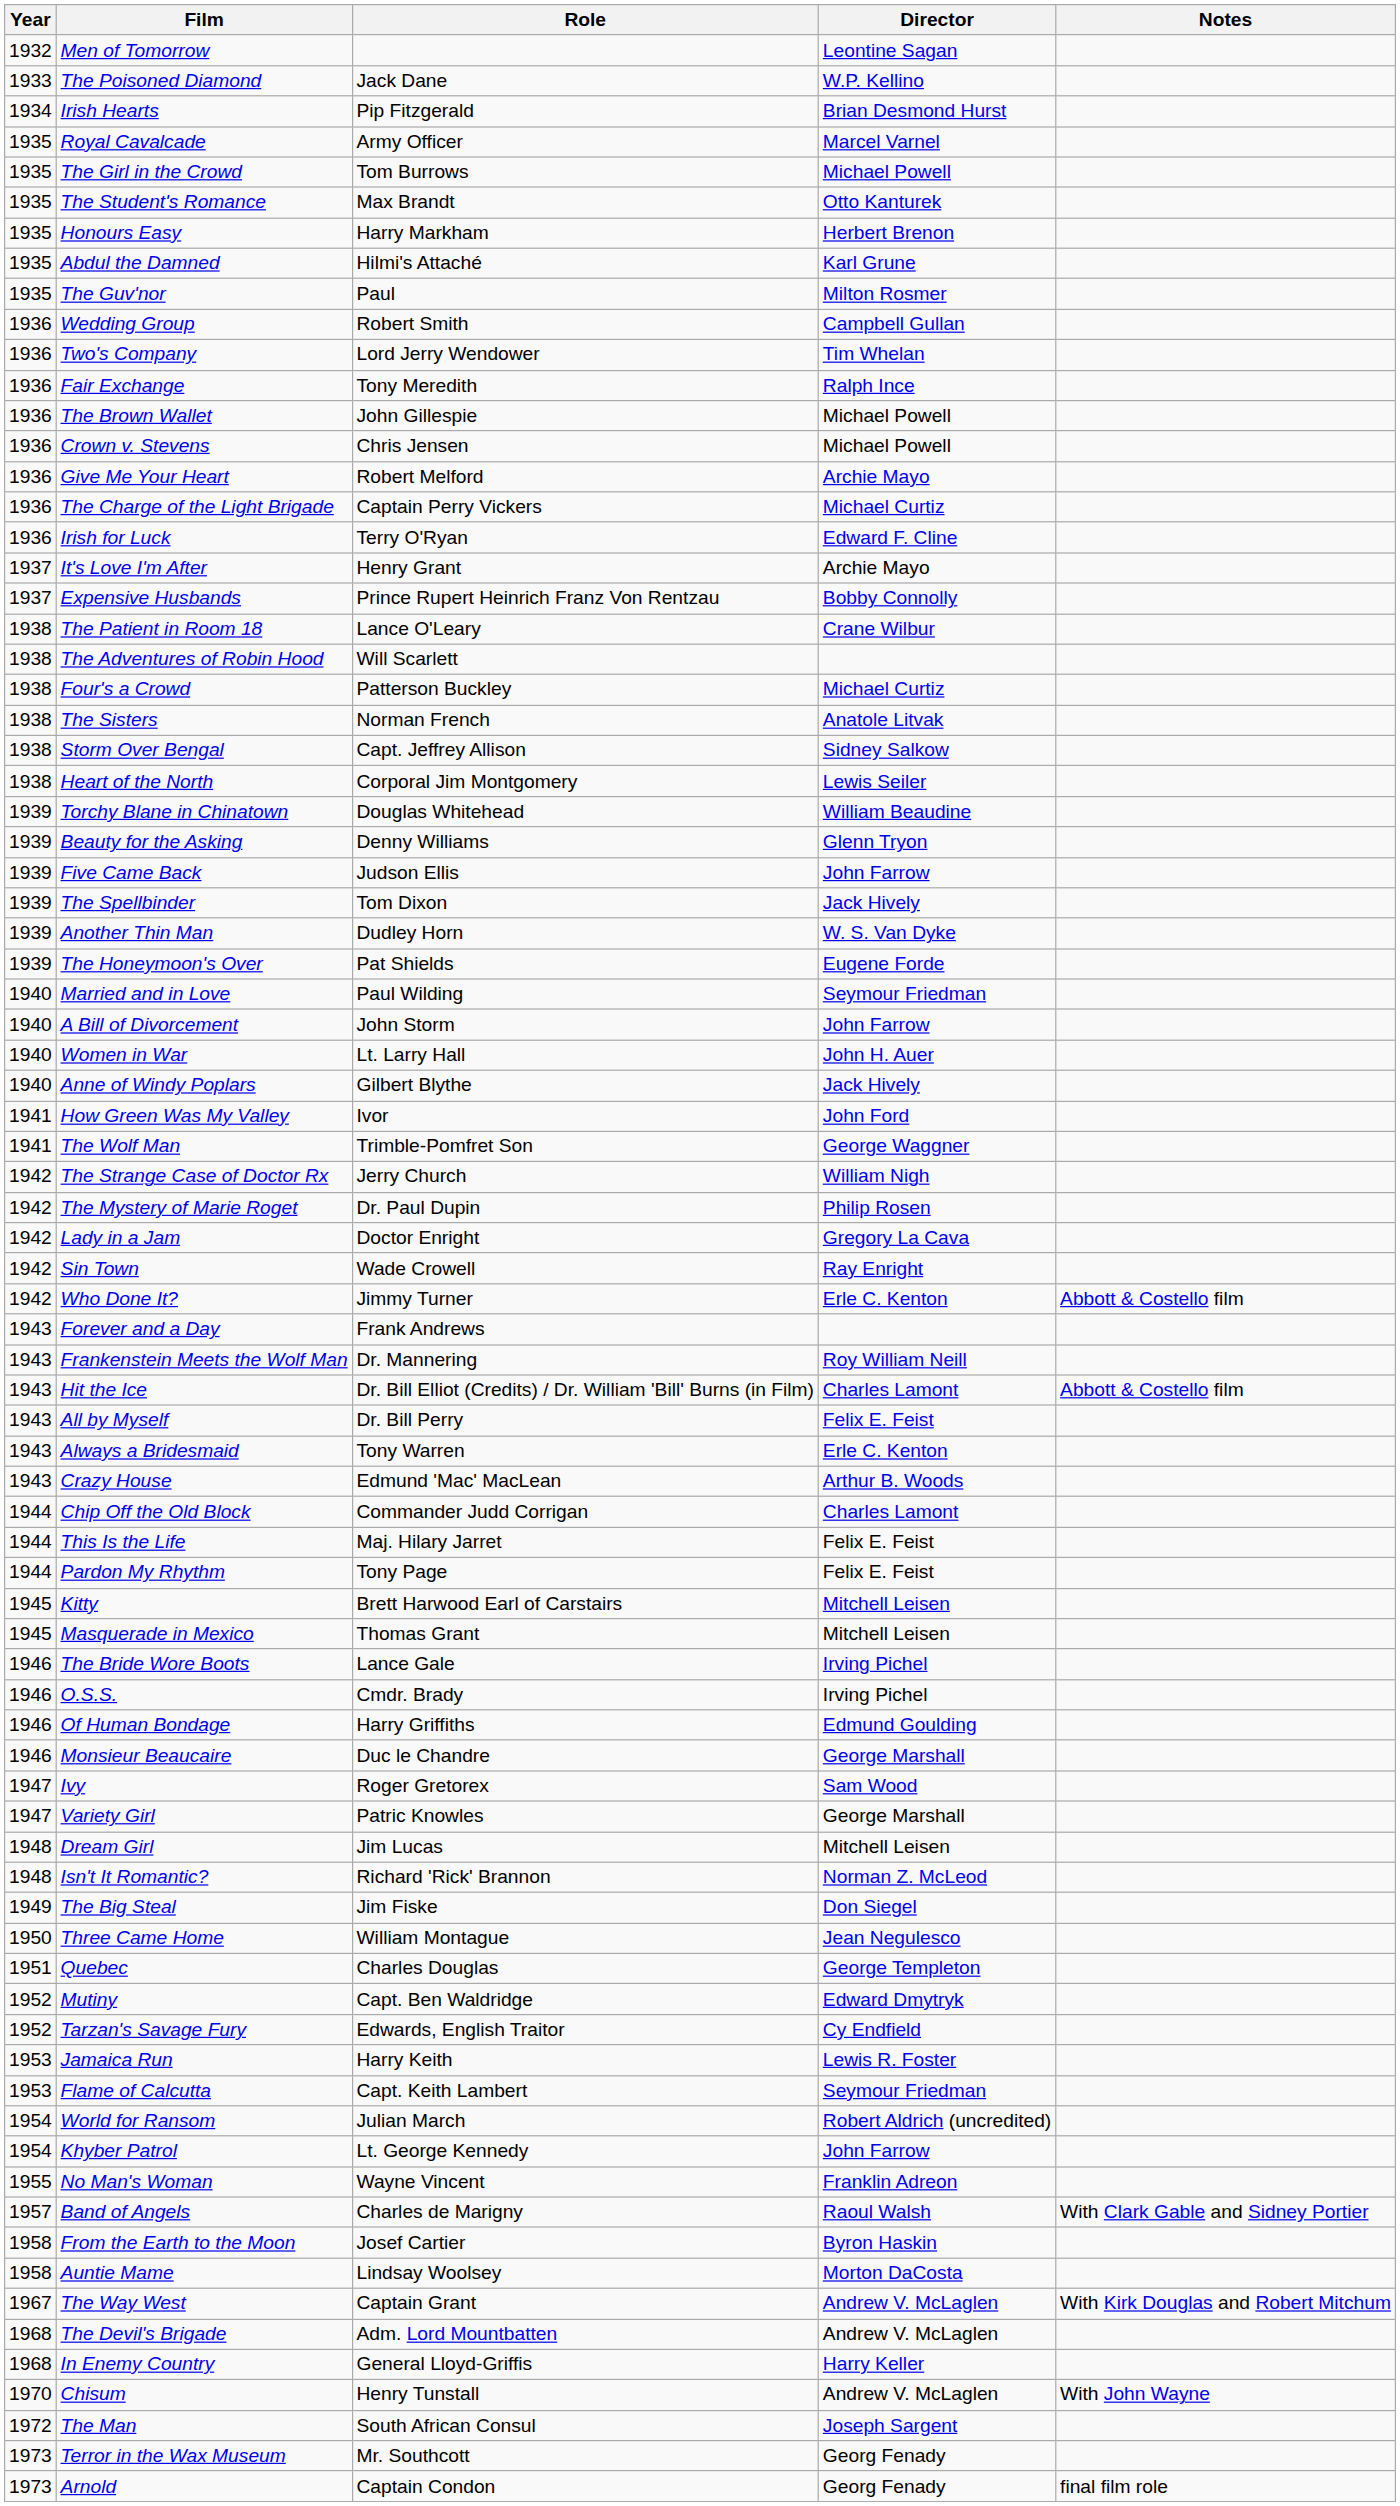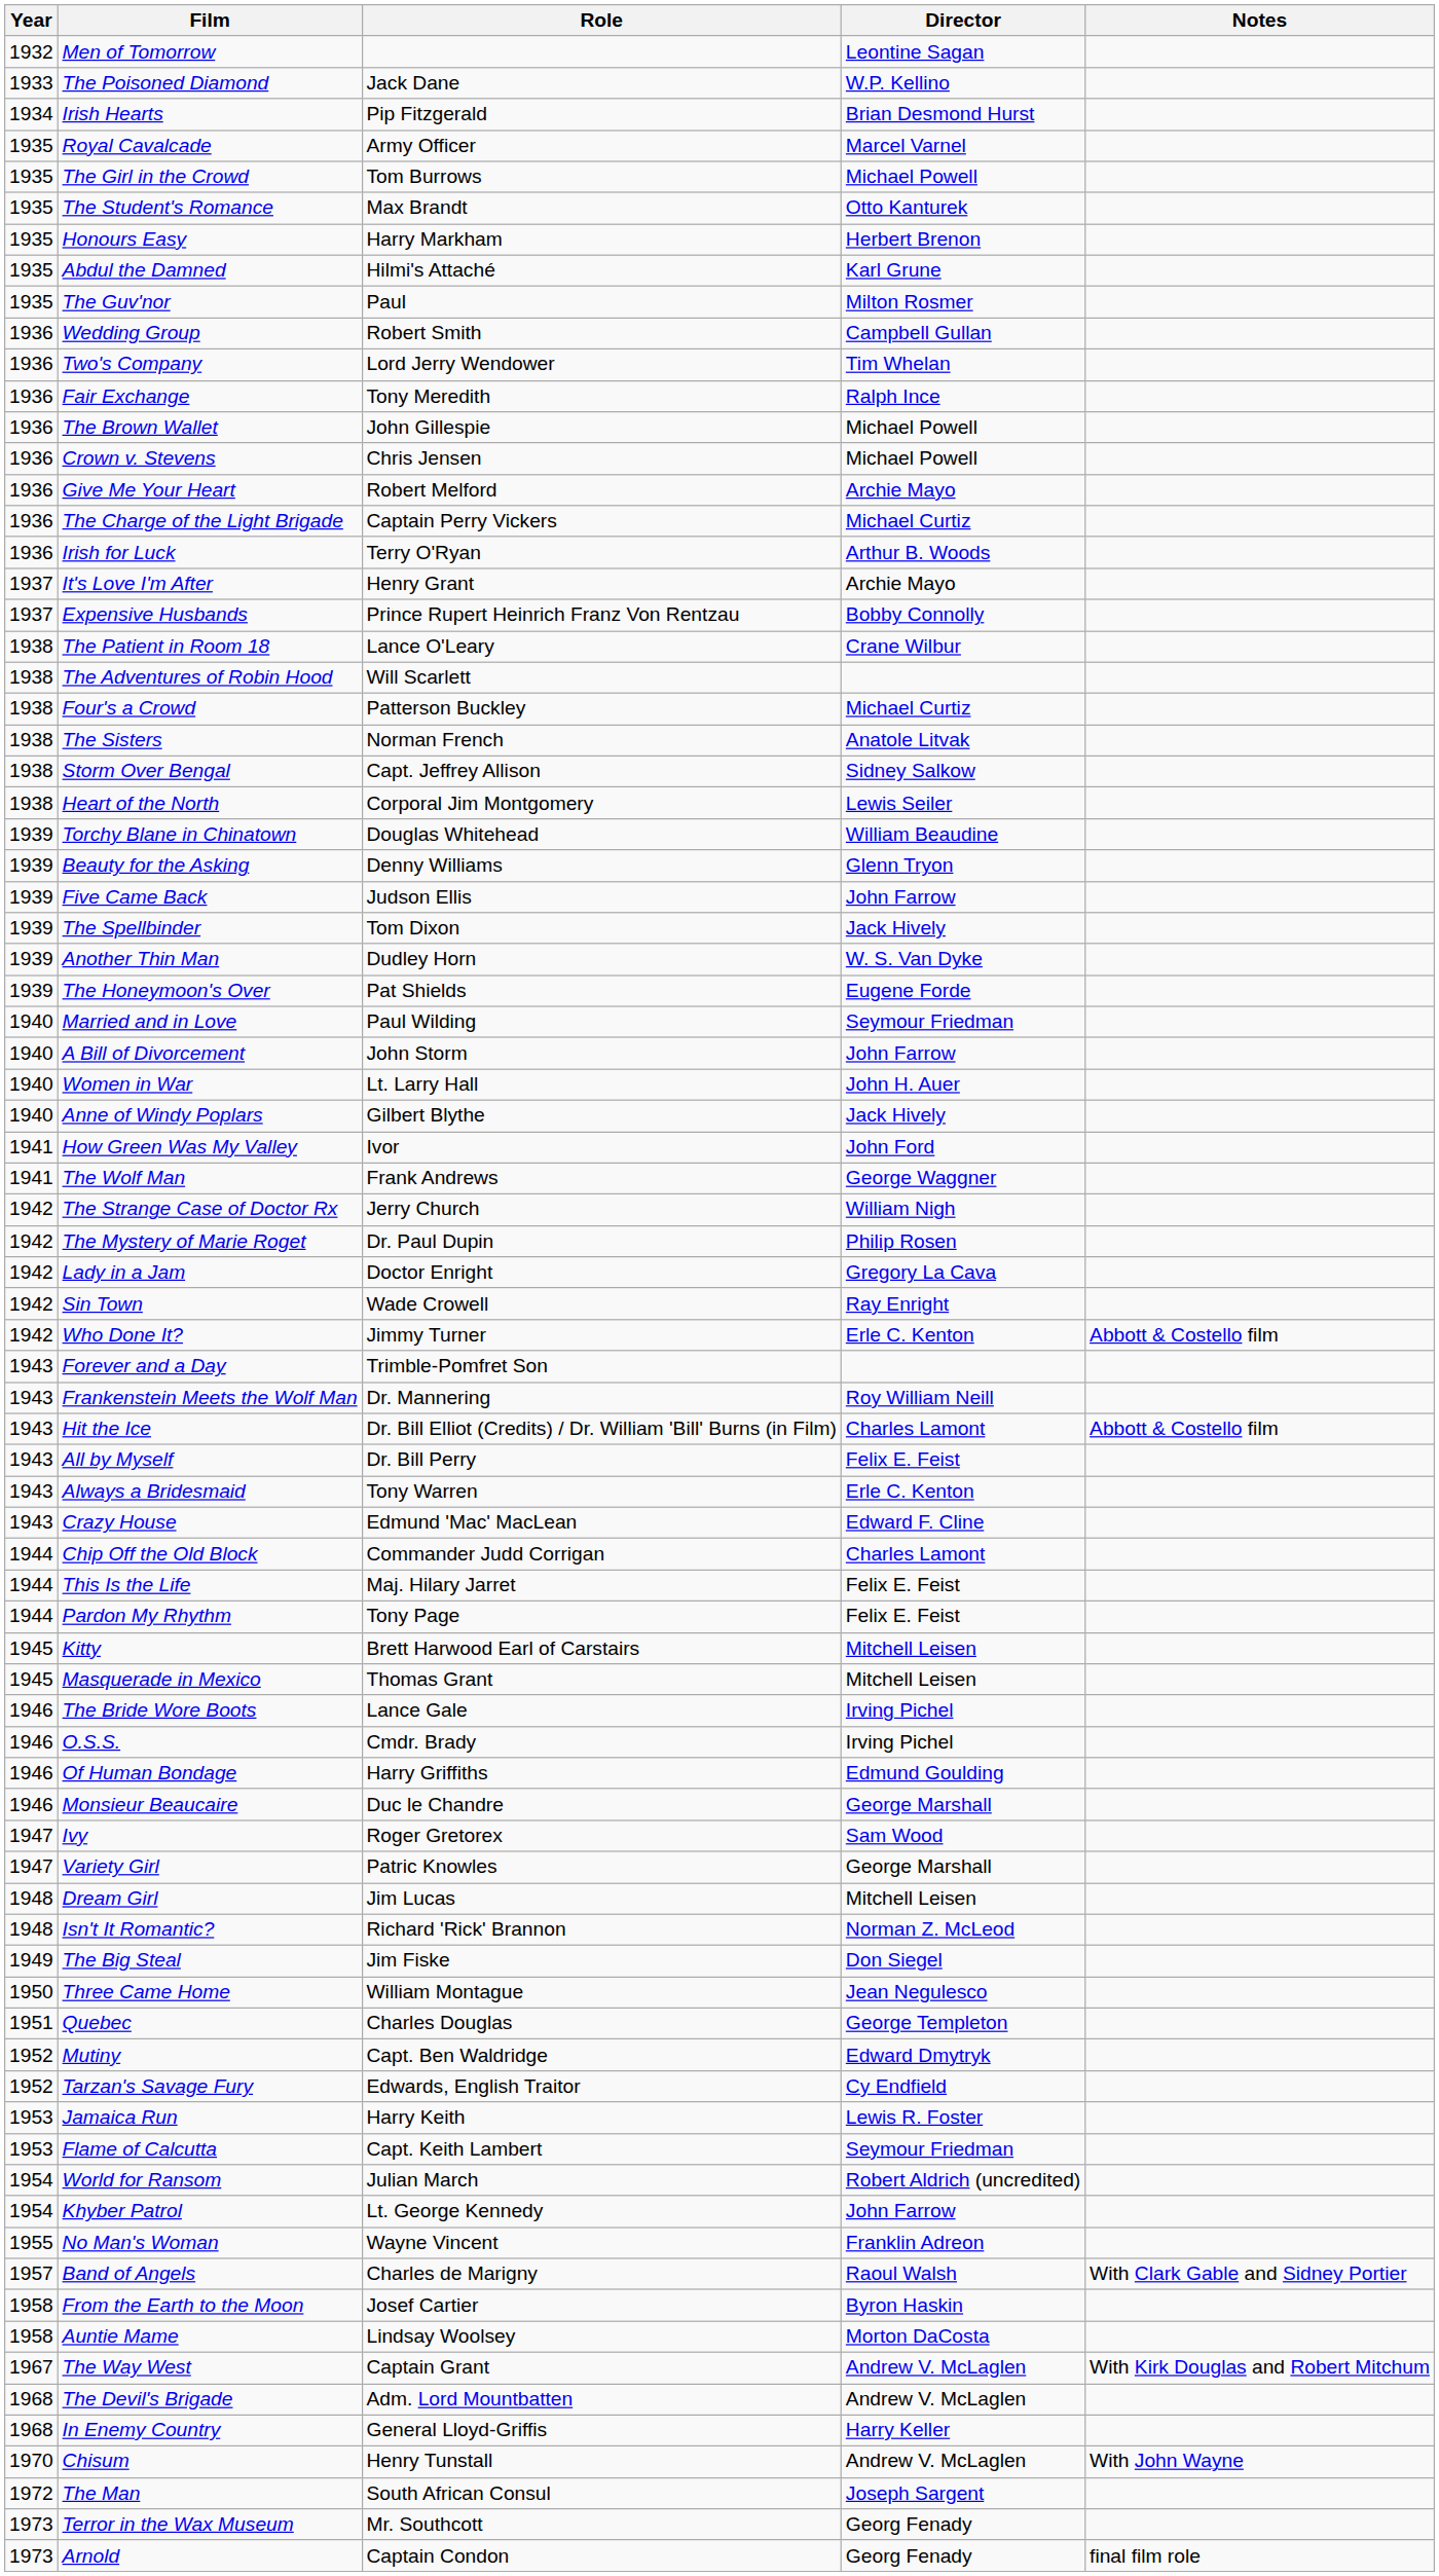Irish for Luck | Director: Edward F. Cline -> Arthur B. Woods
The Wolf Man | Role: Trimble-Pomfret Son -> Frank Andrews
Forever and a Day | Role: Frank Andrews -> Trimble-Pomfret Son
Crazy House | Director: Arthur B. Woods -> Edward F. Cline
